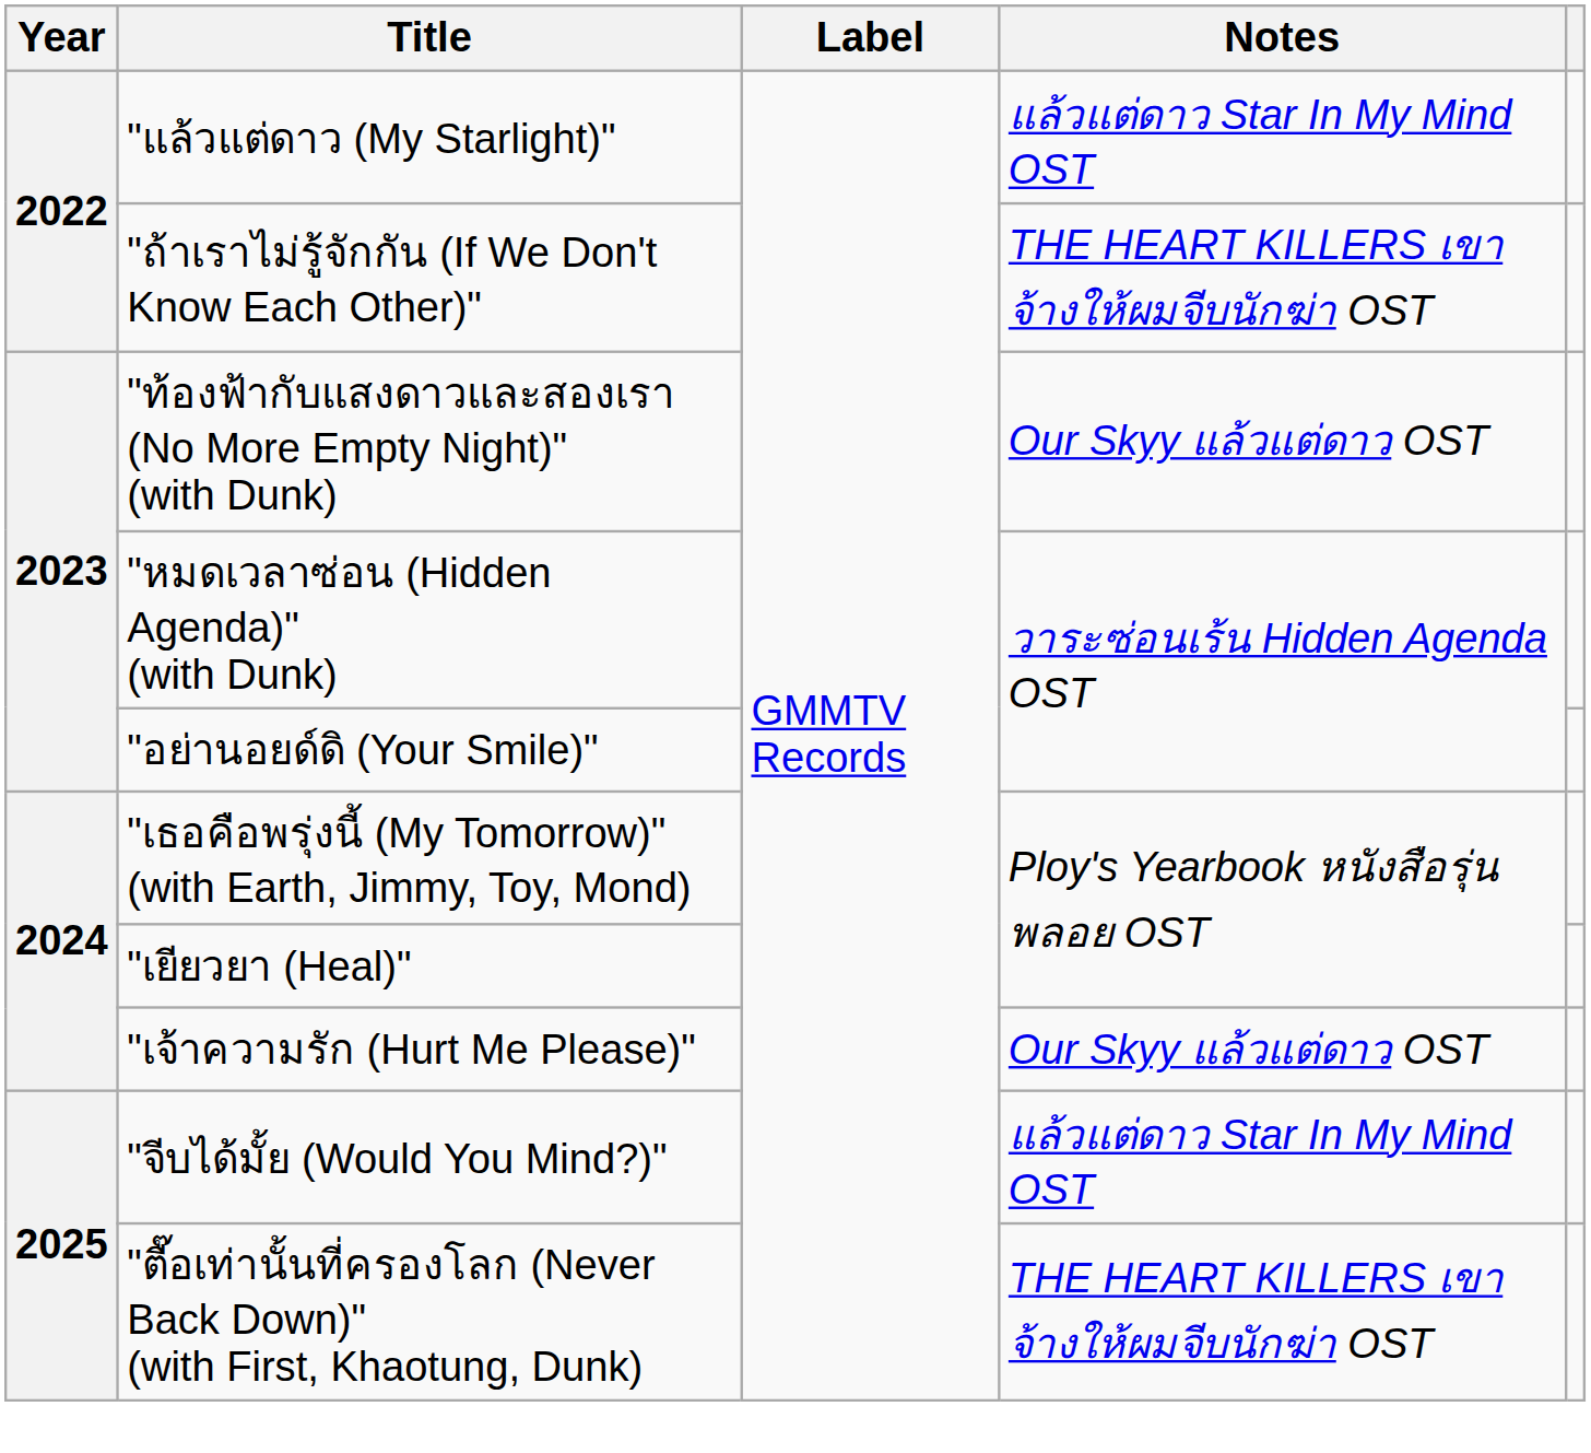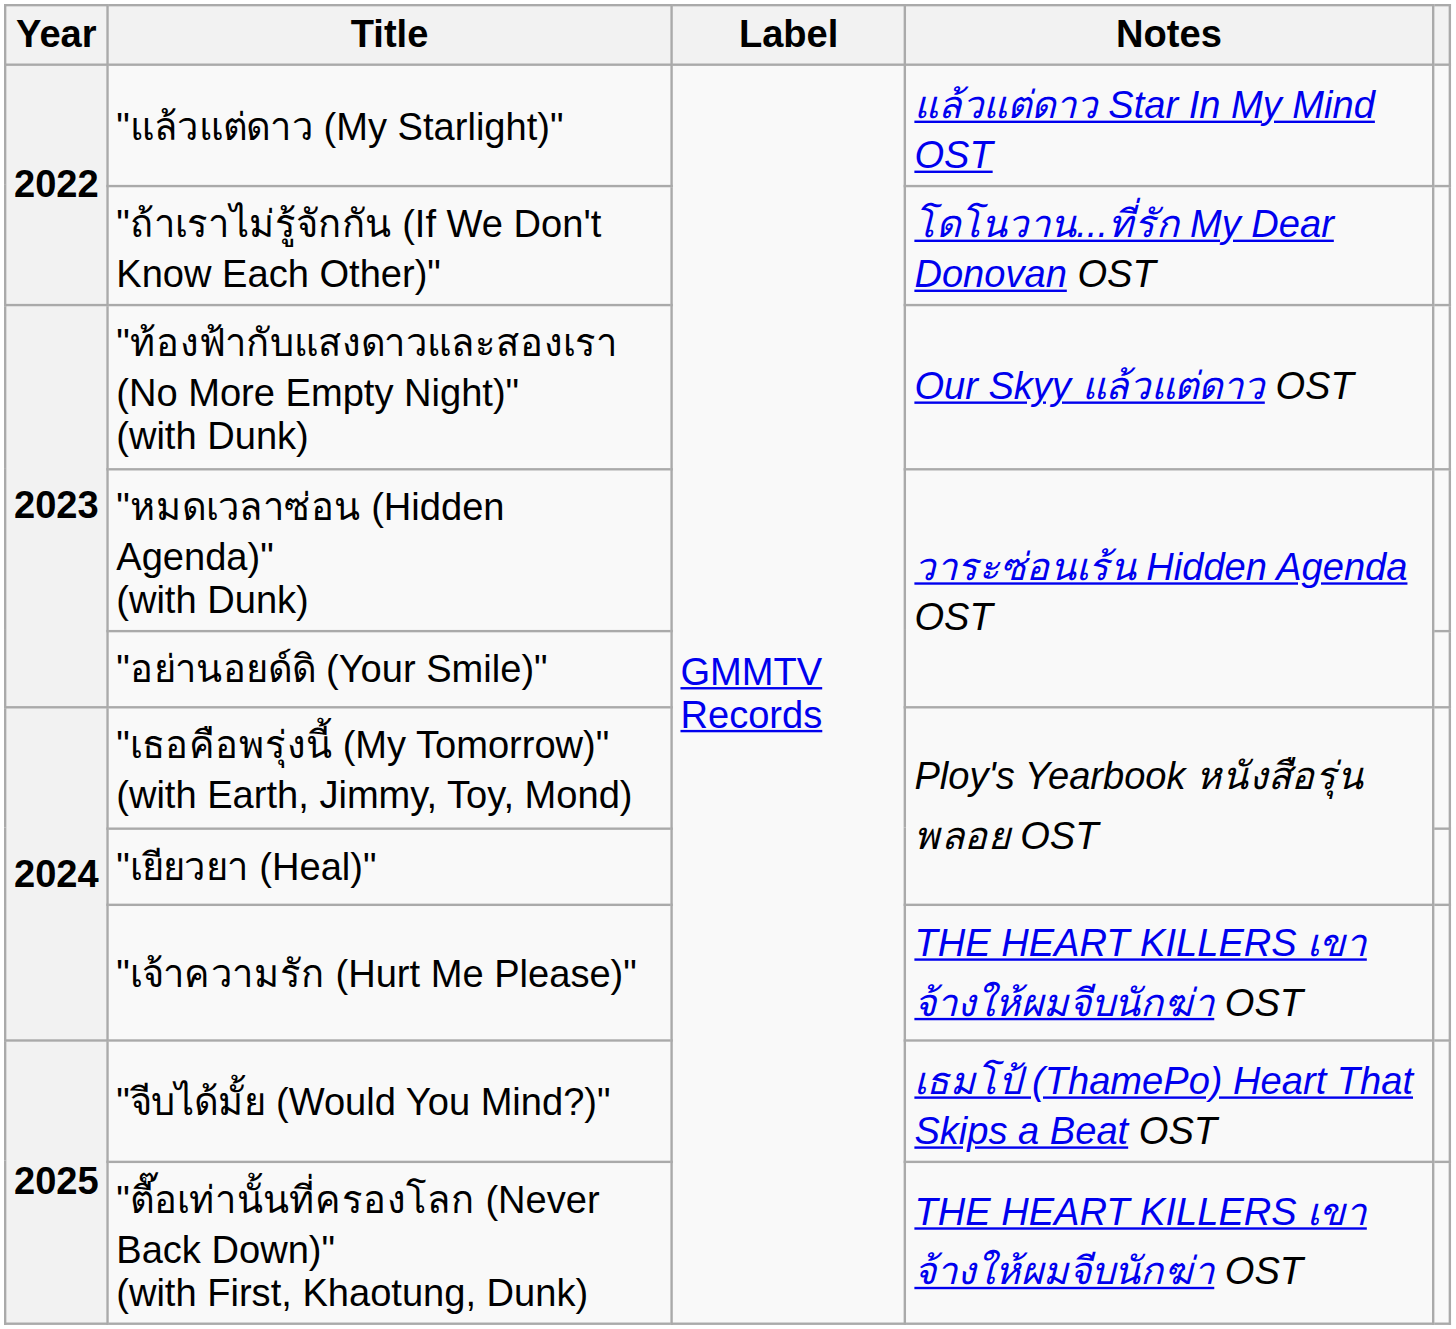"ถ้าเราไม่รู้จักกัน (If We Don't Know Each Other)" | Notes: THE HEART KILLERS เขาจ้างให้ผมจีบนักฆ่า OST -> โดโนวาน...ที่รัก My Dear Donovan OST
"เจ้าความรัก (Hurt Me Please)" | Notes: Our Skyy แล้วแต่ดาว OST -> THE HEART KILLERS เขาจ้างให้ผมจีบนักฆ่า OST
"จีบได้มั้ย (Would You Mind?)" | Notes: แล้วแต่ดาว Star In My Mind OST -> เธมโป้ (ThamePo) Heart That Skips a Beat OST
